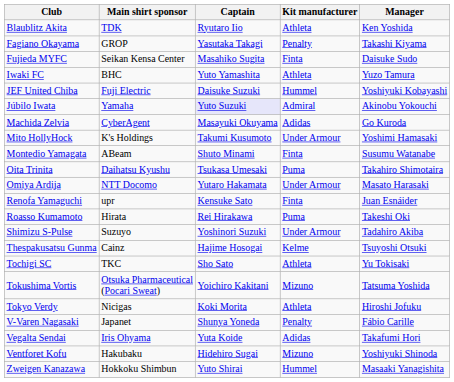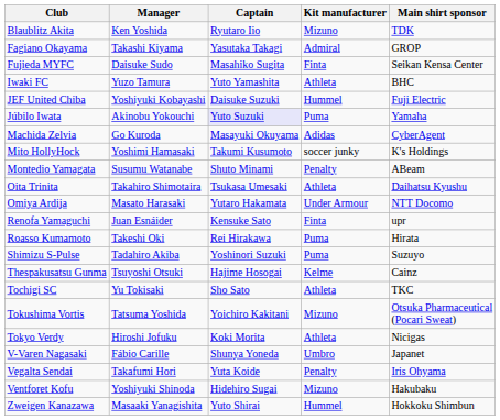columns swapped: Manager <-> Main shirt sponsor
Blaublitz Akita | Kit manufacturer: Athleta -> Mizuno
Fagiano Okayama | Kit manufacturer: Penalty -> Admiral
Júbilo Iwata | Kit manufacturer: Admiral -> Puma
Mito HollyHock | Kit manufacturer: Under Armour -> soccer junky
Montedio Yamagata | Kit manufacturer: Finta -> Penalty
Oita Trinita | Kit manufacturer: Puma -> Athleta
Shimizu S-Pulse | Kit manufacturer: Under Armour -> Puma
V-Varen Nagasaki | Kit manufacturer: Penalty -> Umbro
Vegalta Sendai | Kit manufacturer: Adidas -> Penalty
